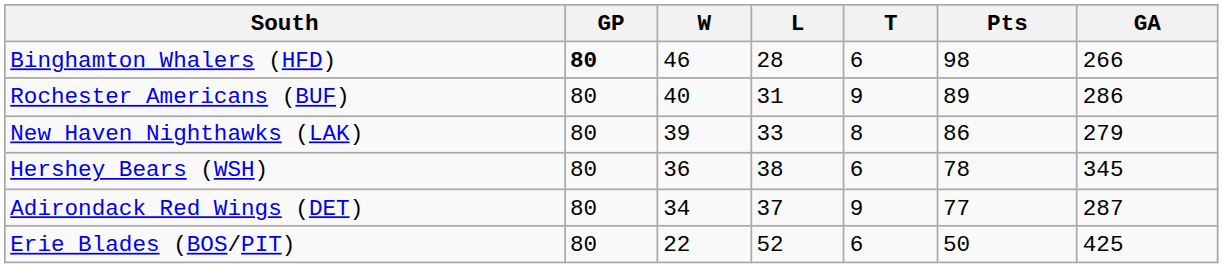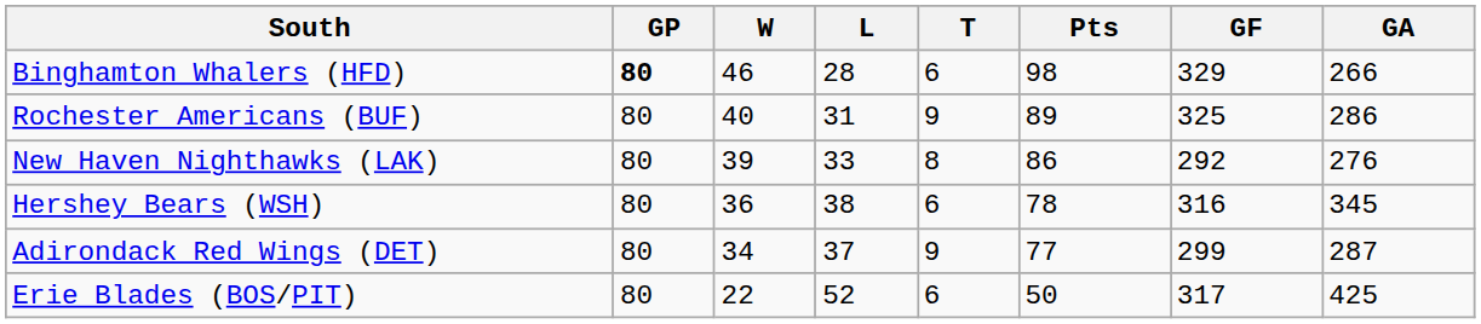+ column: GF | 329 | 325 | 292 | 316 | 299 | 317
New Haven Nighthawks (LAK) | GA: 279 -> 276
